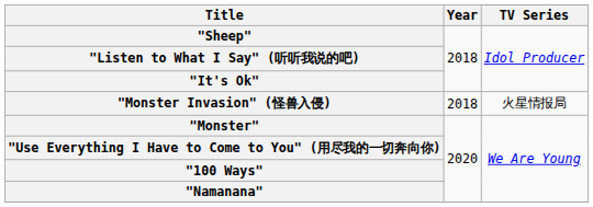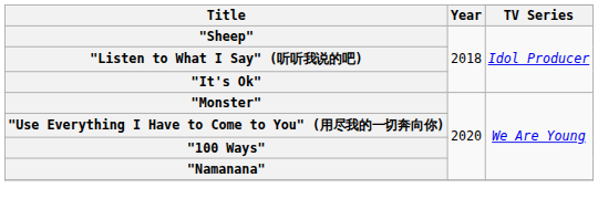- row: "Monster Invasion" (怪兽入侵) | 2018 | 火星情报局
